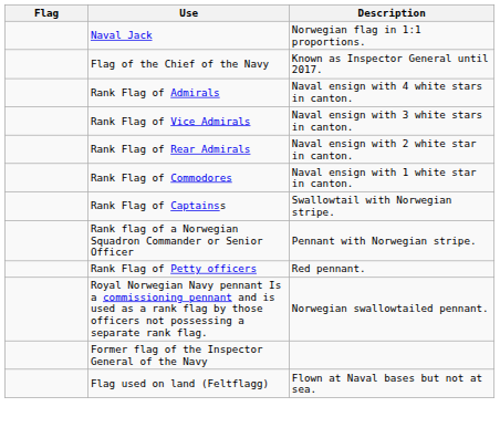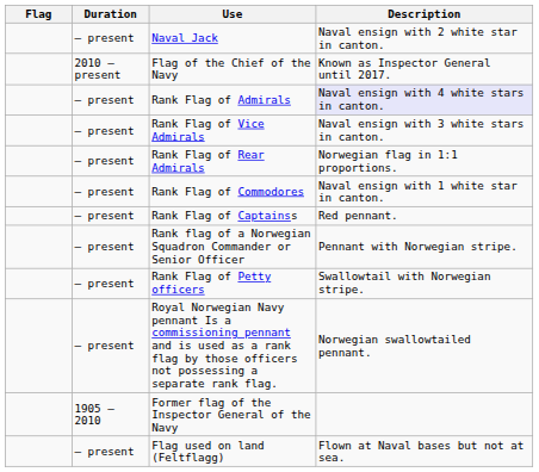+ column: Duration | – present | 2010 – present | – present | – present | – present | – present | – present | – present | – present | – present | 1905 – 2010 | – present
Naval Jack | Description: Norwegian flag in 1:1 proportions. -> Naval ensign with 2 white star in canton.
Rank Flag of Admirals | Description: no background -> lavender background
Rank Flag of Rear Admirals | Description: Naval ensign with 2 white star in canton. -> Norwegian flag in 1:1 proportions.
Rank Flag of Captainss | Description: Swallowtail with Norwegian stripe. -> Red pennant.
Rank Flag of Petty officers | Description: Red pennant. -> Swallowtail with Norwegian stripe.
